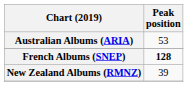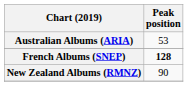New Zealand Albums (RMNZ) | Peak position: 39 -> 90
